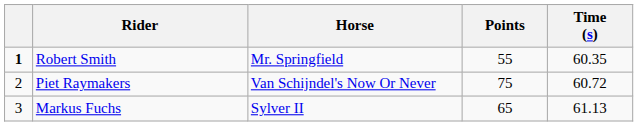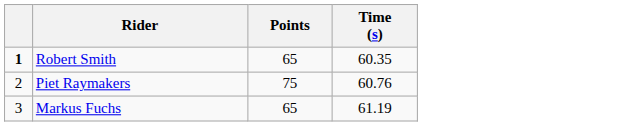- column: Horse | Mr. Springfield | Van Schijndel's Now Or Never | Sylver II
Robert Smith | Points: 55 -> 65
Piet Raymakers | Time (s): 60.72 -> 60.76
Markus Fuchs | Time (s): 61.13 -> 61.19
